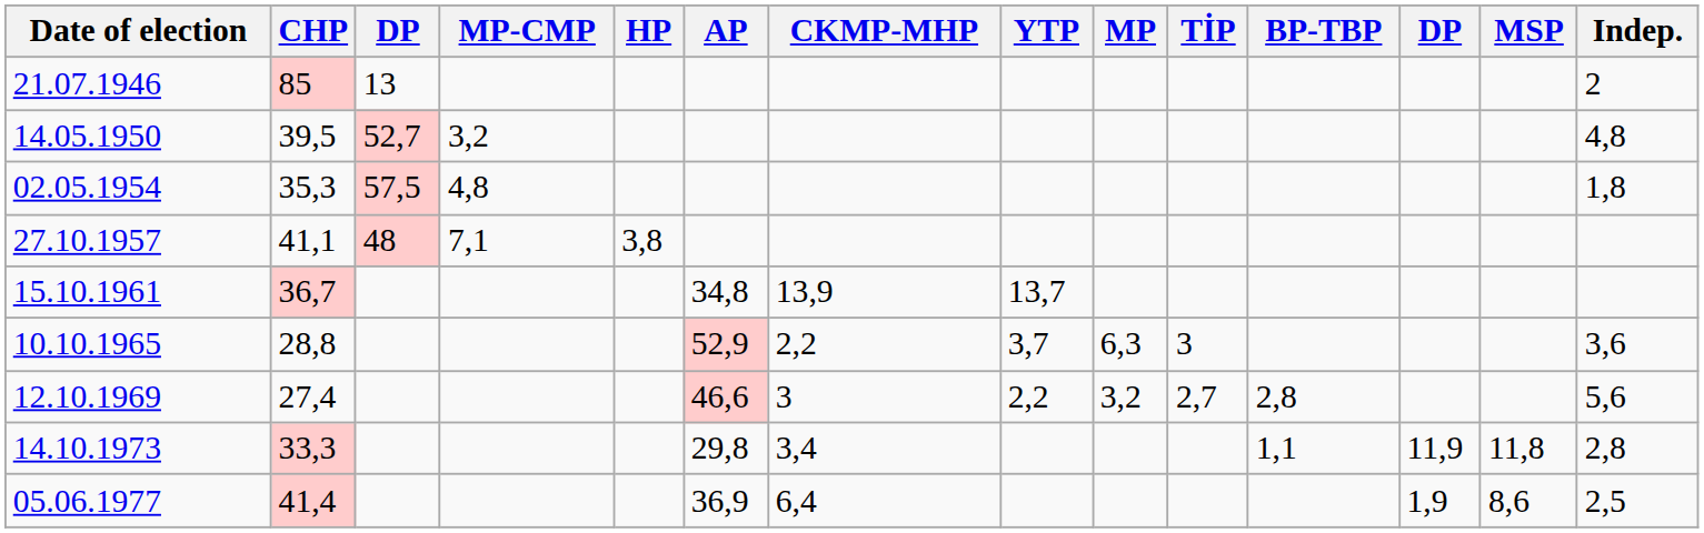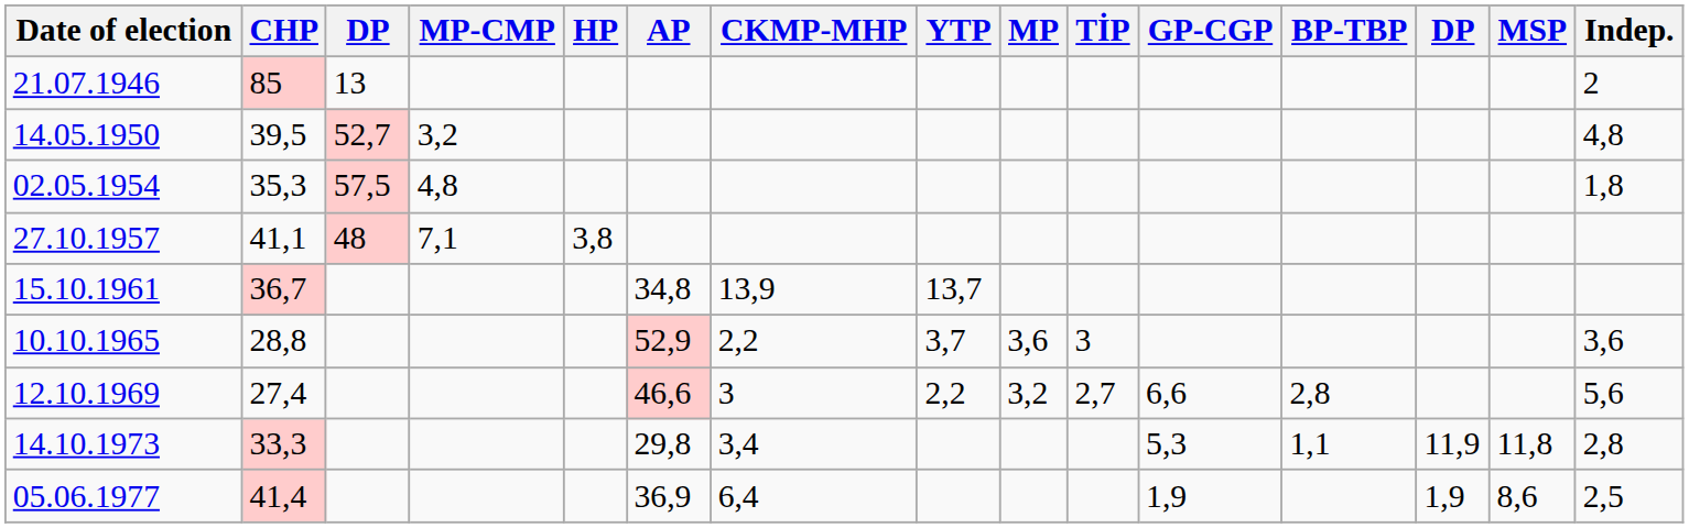+ column: GP-CGP | 6,6 | 5,3 | 1,9
10.10.1965 | MP: 6,3 -> 3,6
